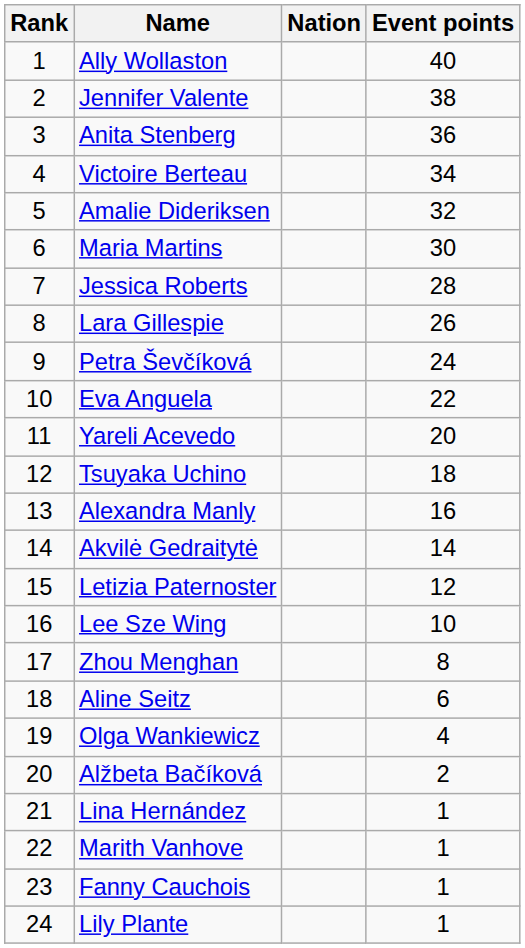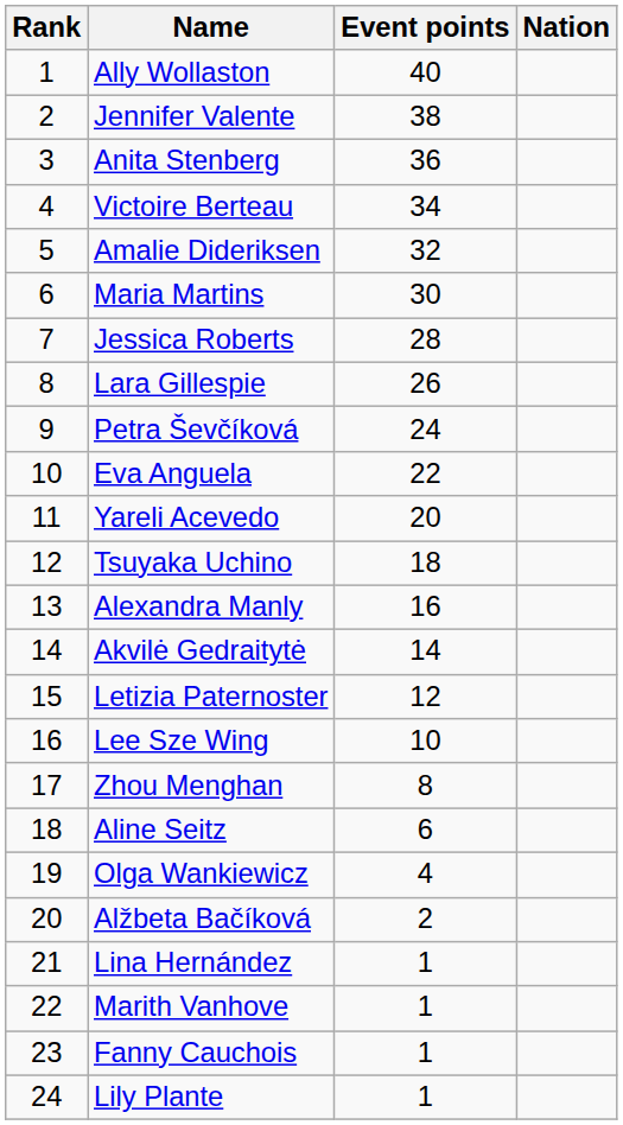columns swapped: Nation <-> Event points
